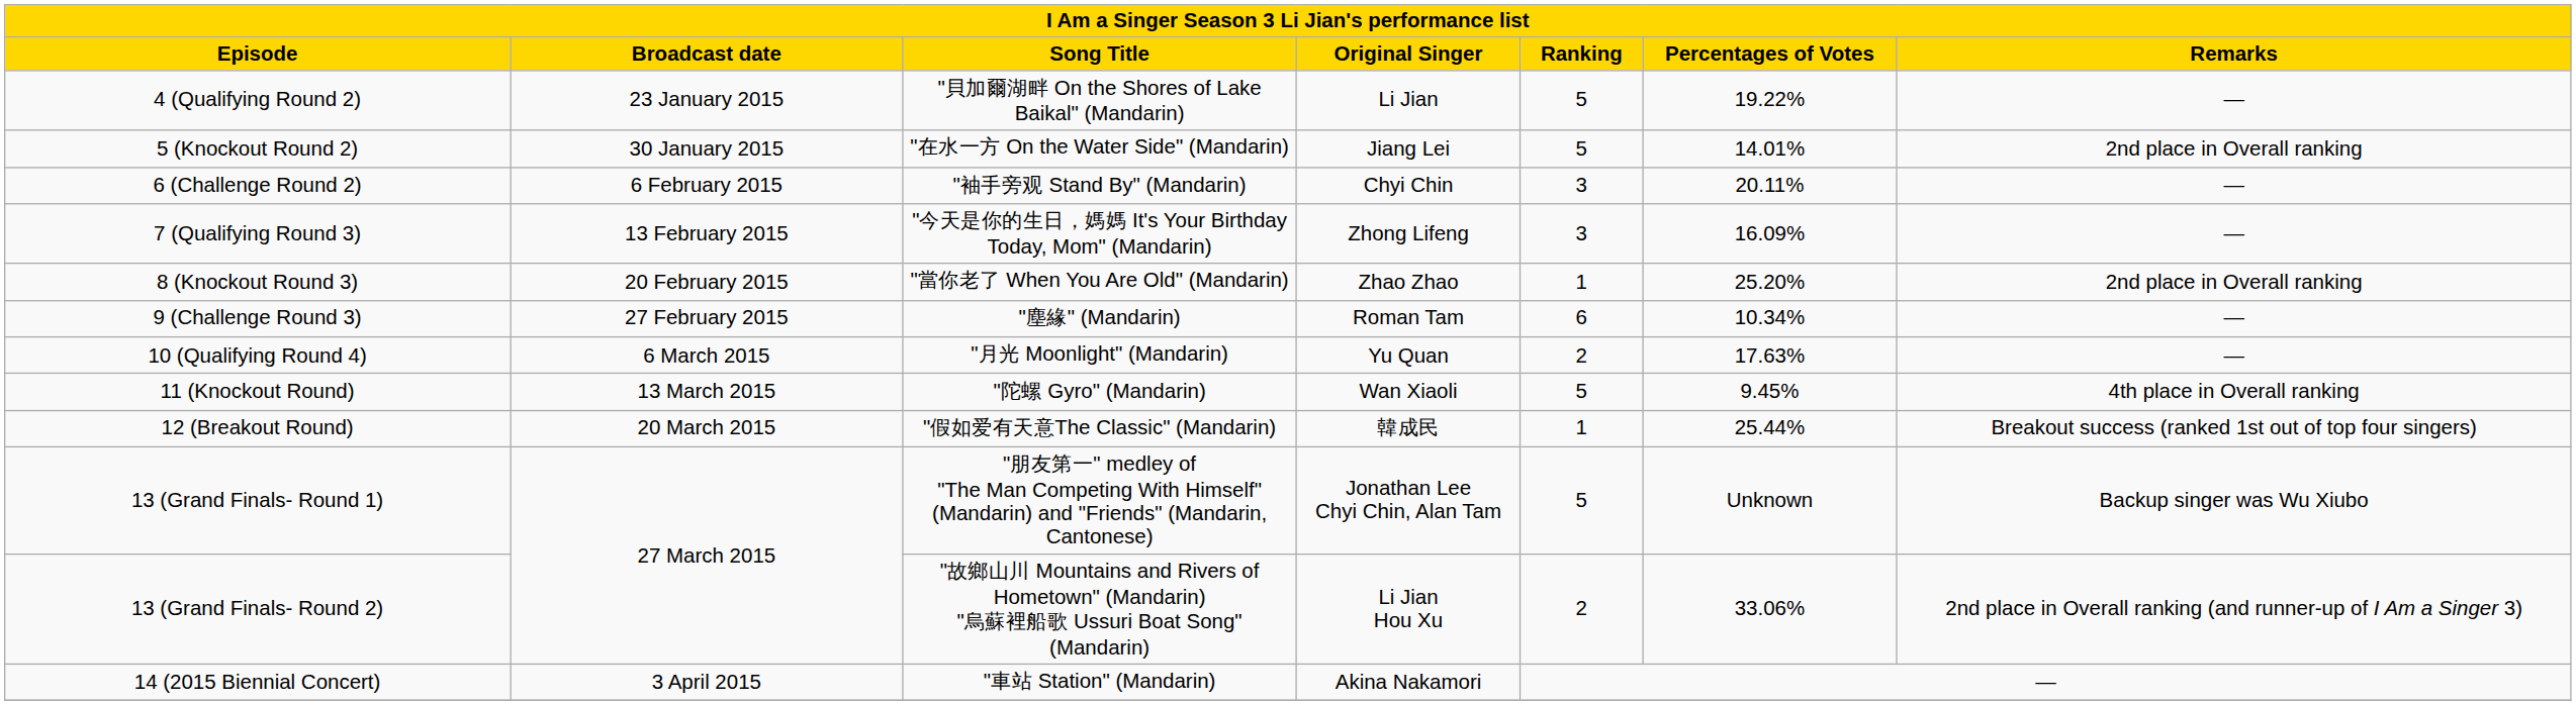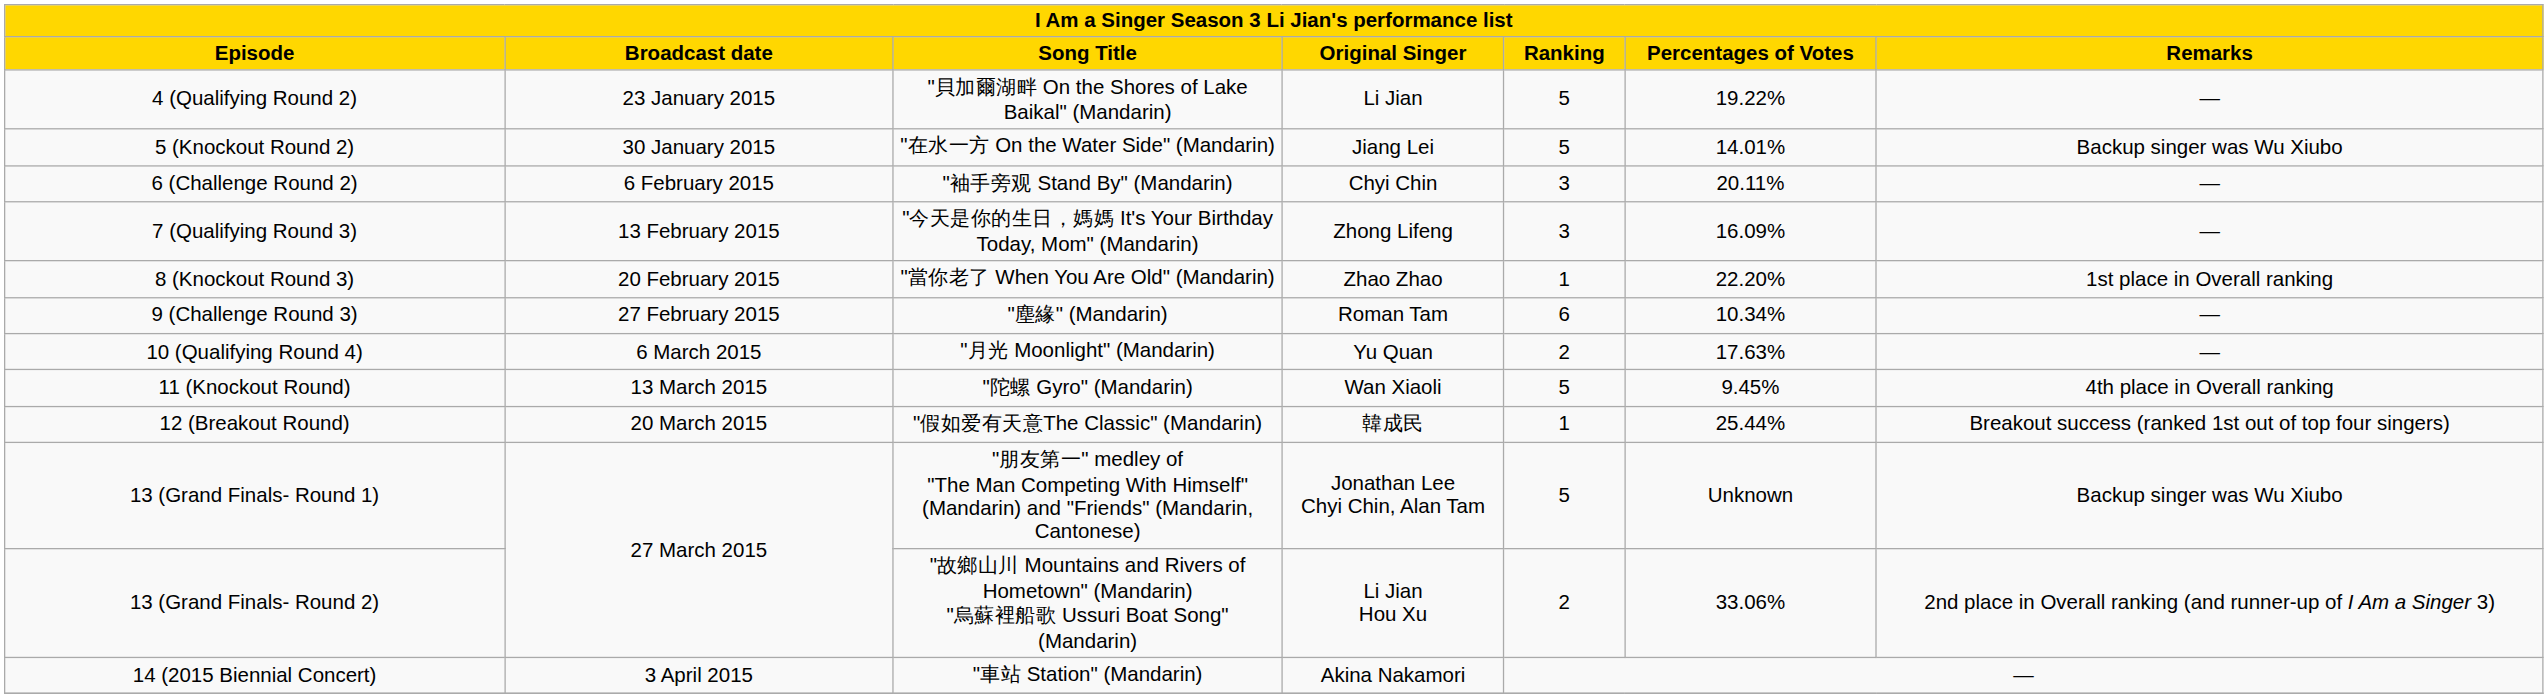5 (Knockout Round 2) | column 7: 2nd place in Overall ranking -> Backup singer was Wu Xiubo
8 (Knockout Round 3) | column 6: 25.20% -> 22.20%
8 (Knockout Round 3) | column 7: 2nd place in Overall ranking -> 1st place in Overall ranking
